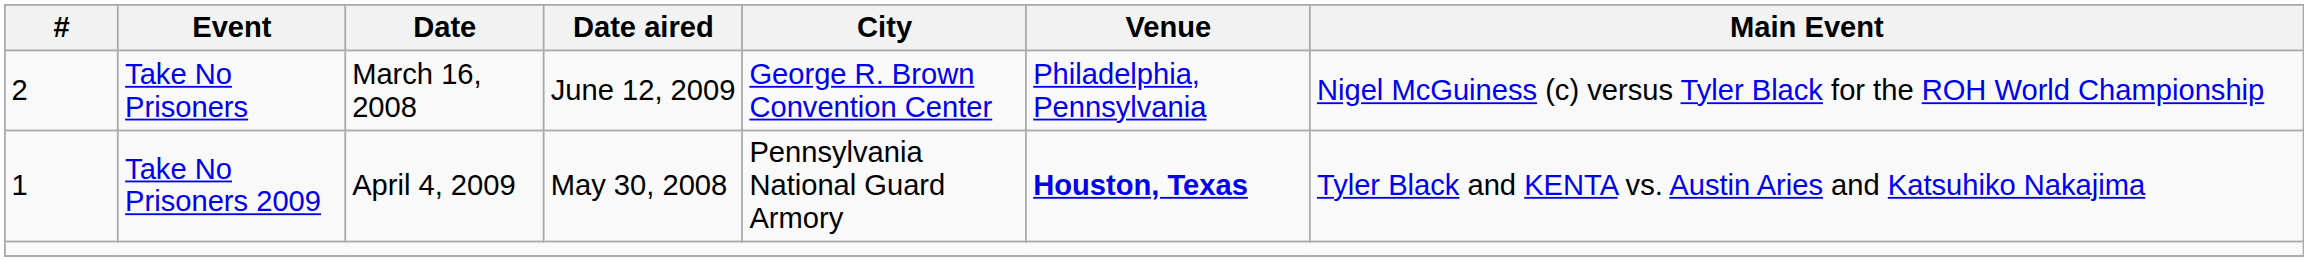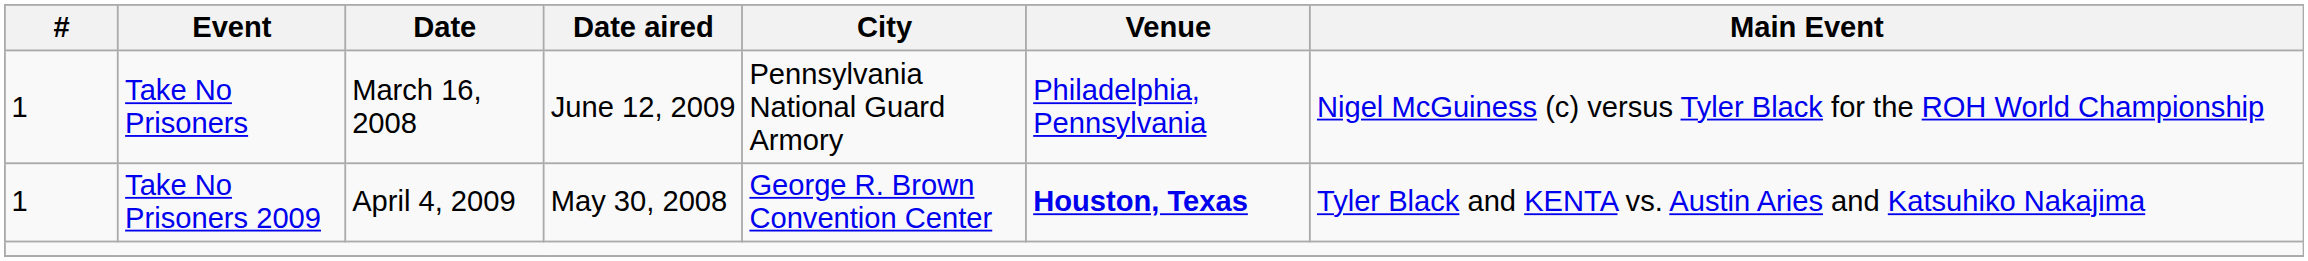Take No Prisoners | #: 2 -> 1
Take No Prisoners | City: George R. Brown Convention Center -> Pennsylvania National Guard Armory
Take No Prisoners 2009 | City: Pennsylvania National Guard Armory -> George R. Brown Convention Center
